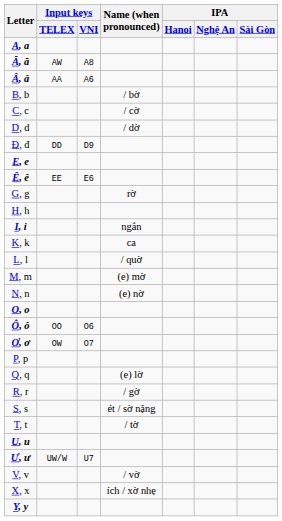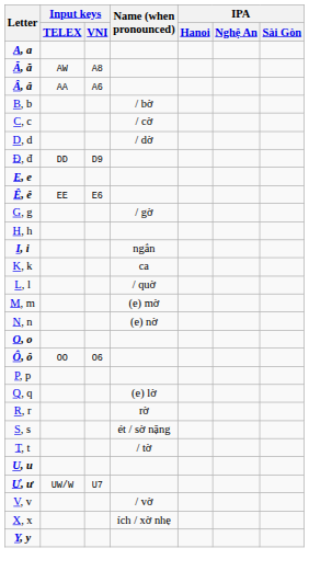G, g | Name (when pronounced): rờ -> / gờ
- row: Ơ, ơ | OW | O7
R, r | Name (when pronounced): / gờ -> rờ
